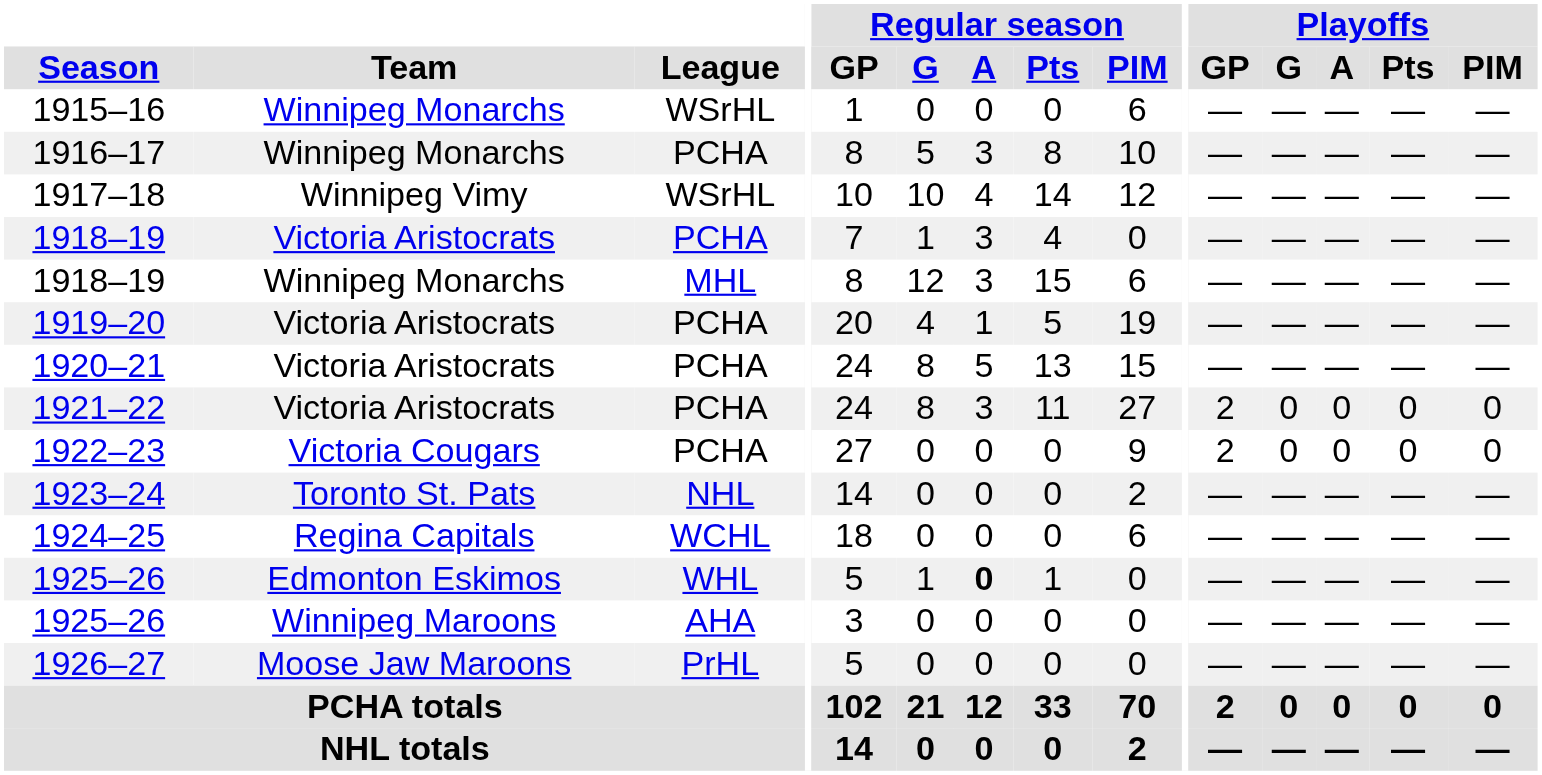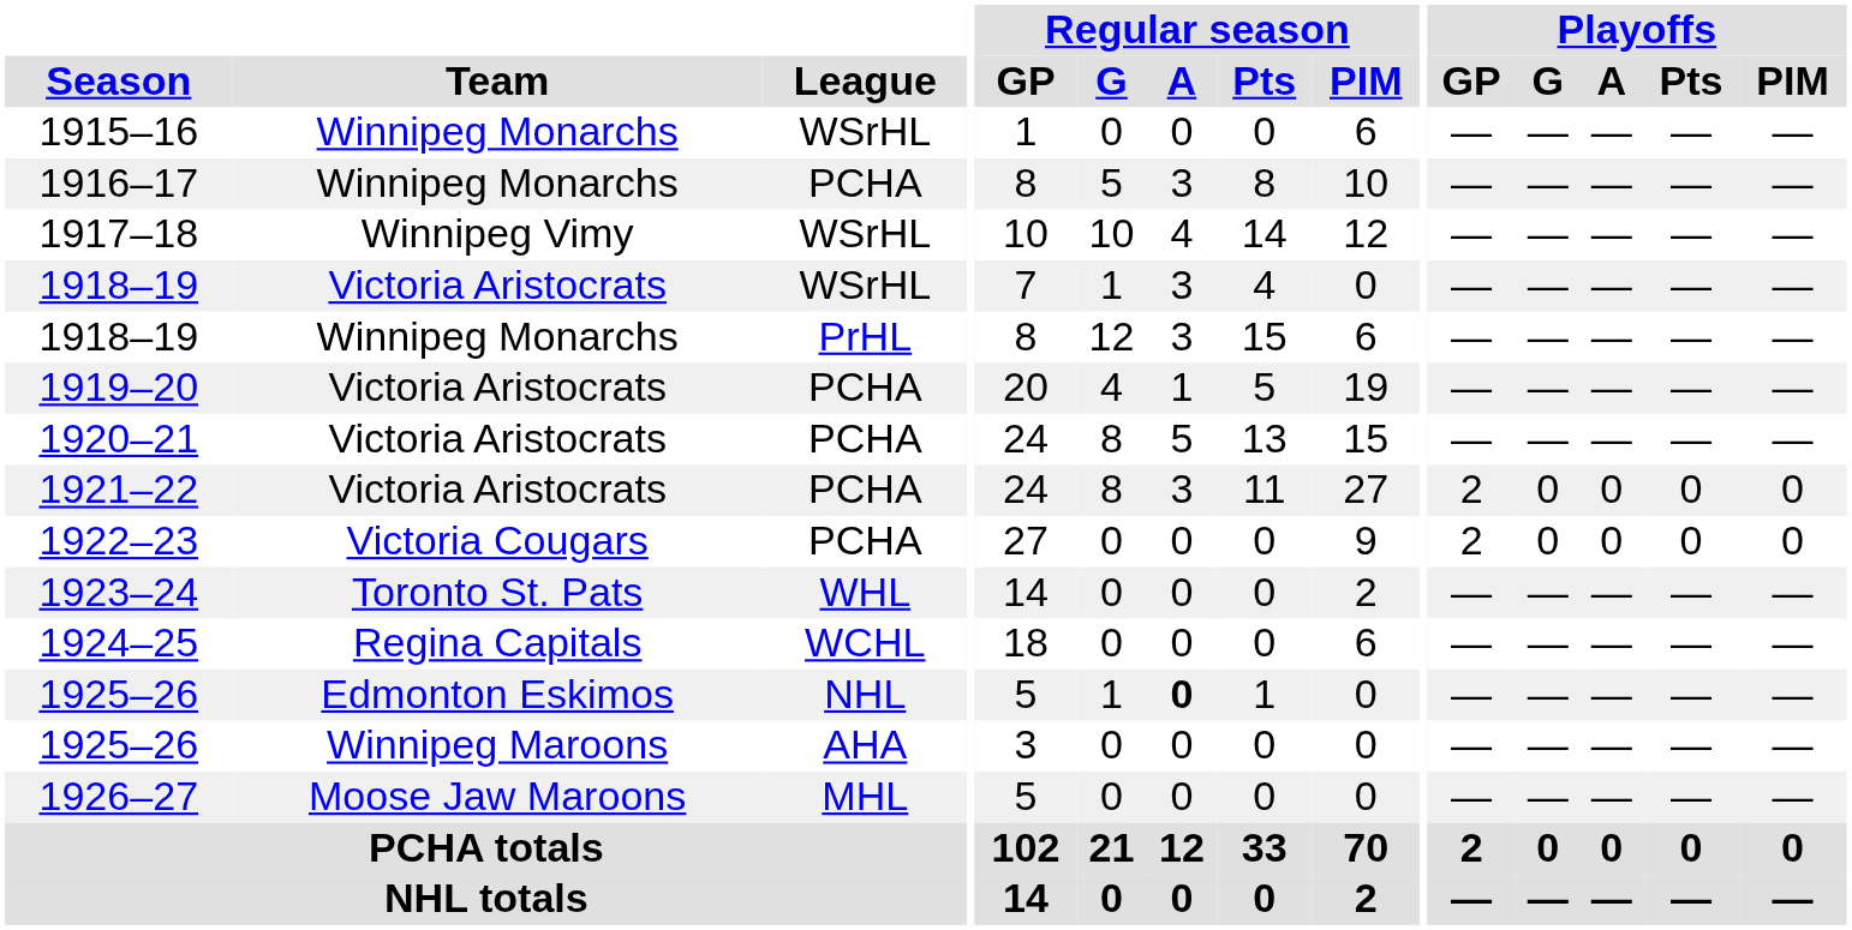1918–19 / Victoria Aristocrats | League: PCHA -> WSrHL
1918–19 / Winnipeg Monarchs | League: MHL -> PrHL
1923–24 | League: NHL -> WHL
1925–26 / Edmonton Eskimos | League: WHL -> NHL
1926–27 | League: PrHL -> MHL
